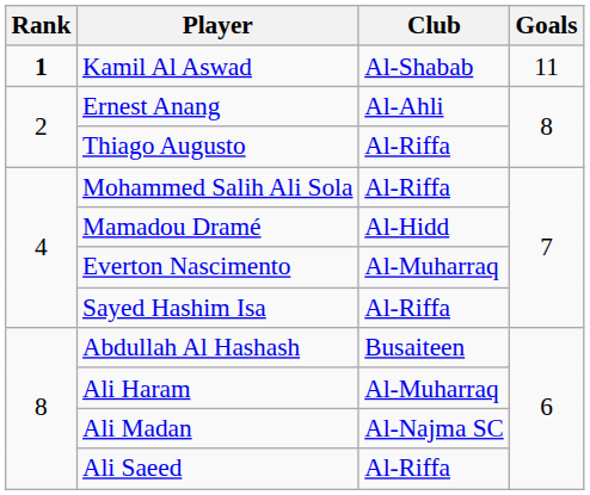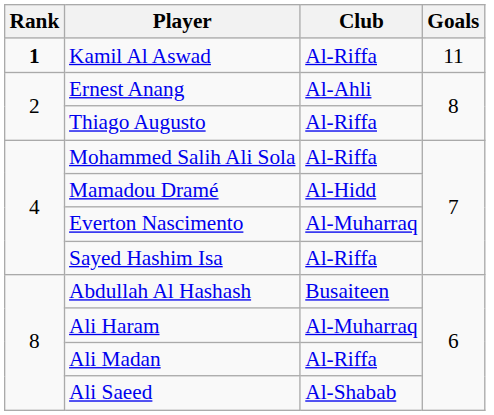Kamil Al Aswad | Club: Al-Shabab -> Al-Riffa
Ali Madan | Club: Al-Najma SC -> Al-Riffa
Ali Saeed | Club: Al-Riffa -> Al-Shabab
